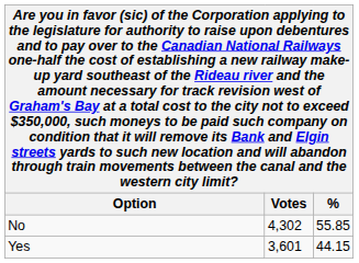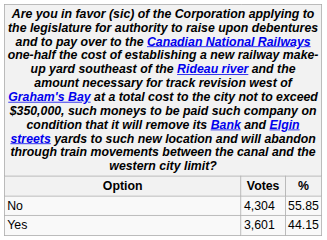No | Votes: 4,302 -> 4,304
